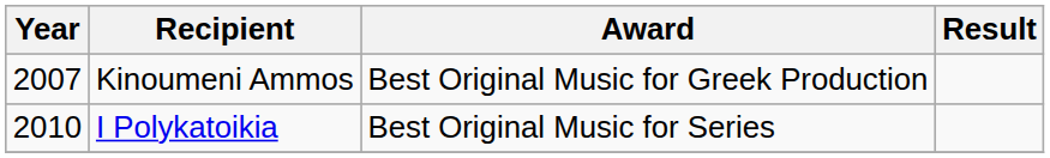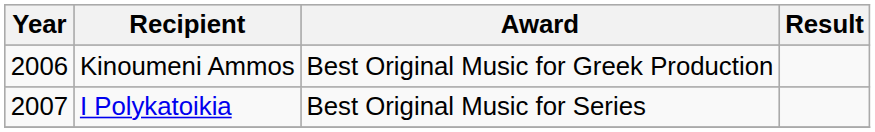Kinoumeni Ammos | Year: 2007 -> 2006
I Polykatoikia | Year: 2010 -> 2007
